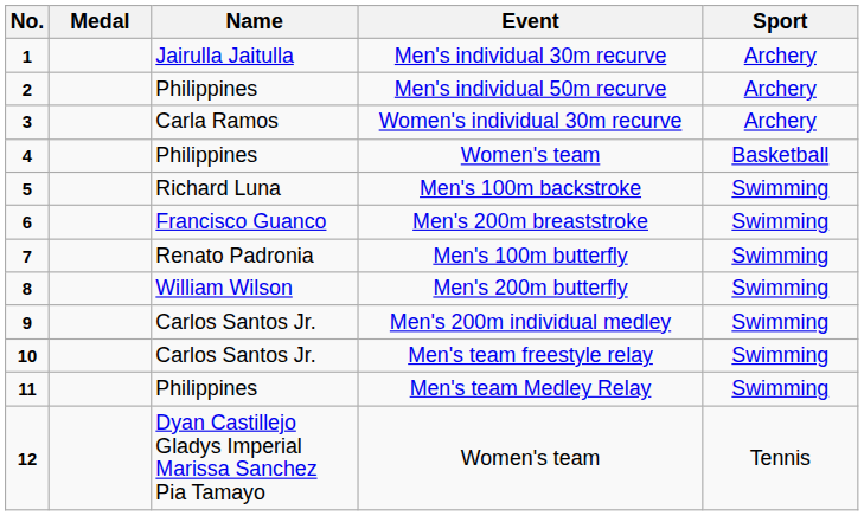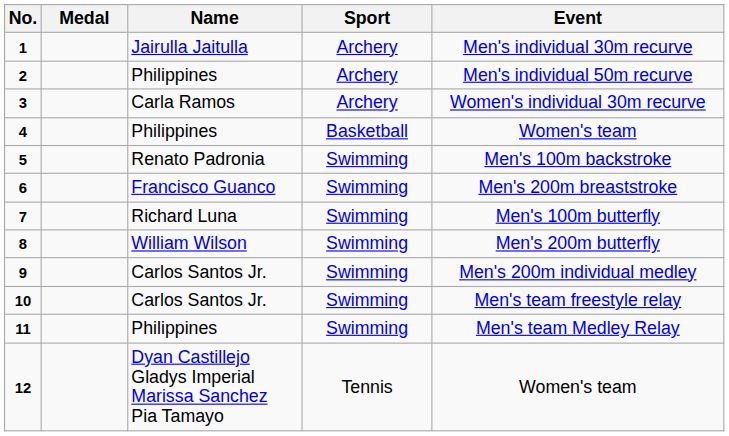columns swapped: Sport <-> Event
5 | Name: Richard Luna -> Renato Padronia
7 | Name: Renato Padronia -> Richard Luna
